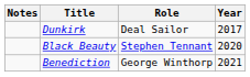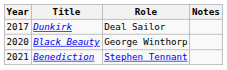columns swapped: Year <-> Notes
Black Beauty | Role: Stephen Tennant -> George Winthorp
Benediction | Role: George Winthorp -> Stephen Tennant
